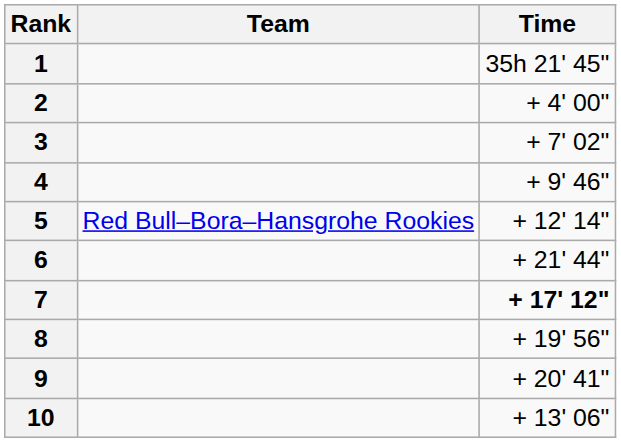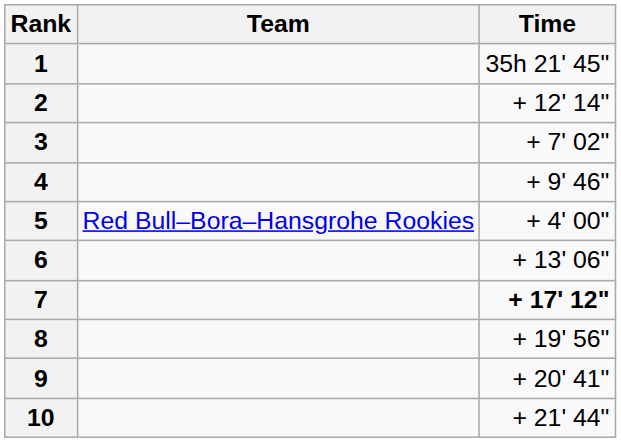2 | Time: + 4' 00" -> + 12' 14"
5 | Time: + 12' 14" -> + 4' 00"
6 | Time: + 21' 44" -> + 13' 06"
10 | Time: + 13' 06" -> + 21' 44"
